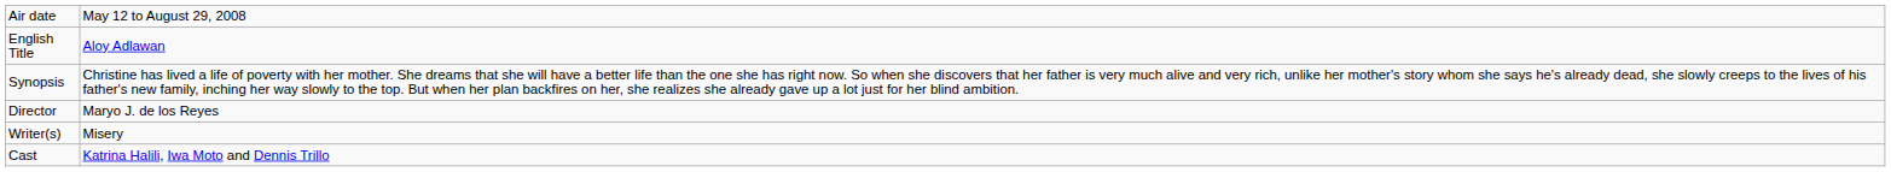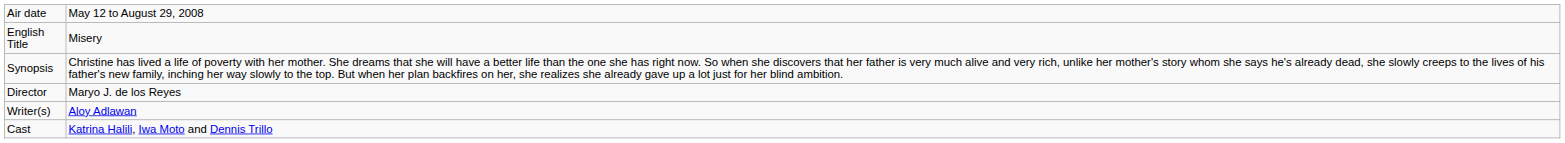English Title | column 2: Aloy Adlawan -> Misery
Writer(s) | column 2: Misery -> Aloy Adlawan
